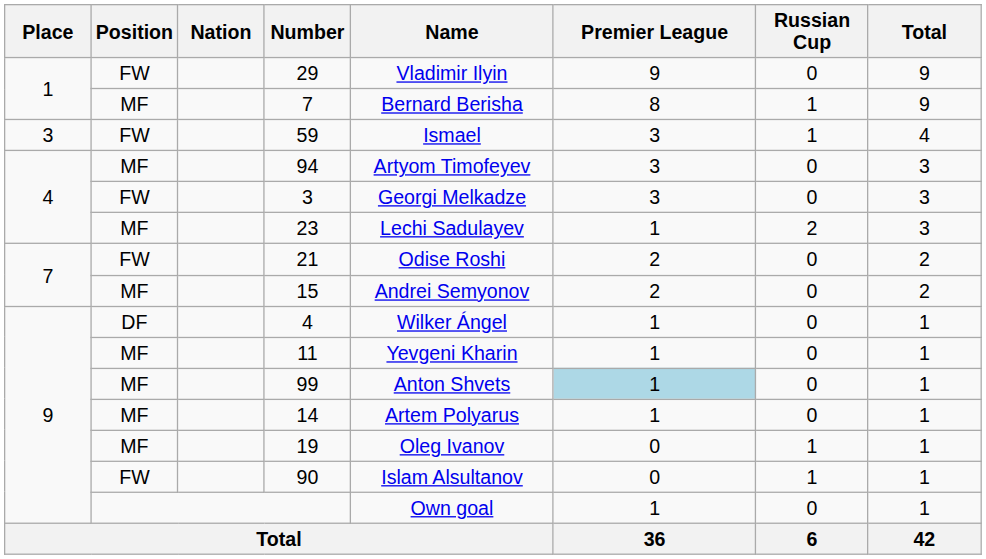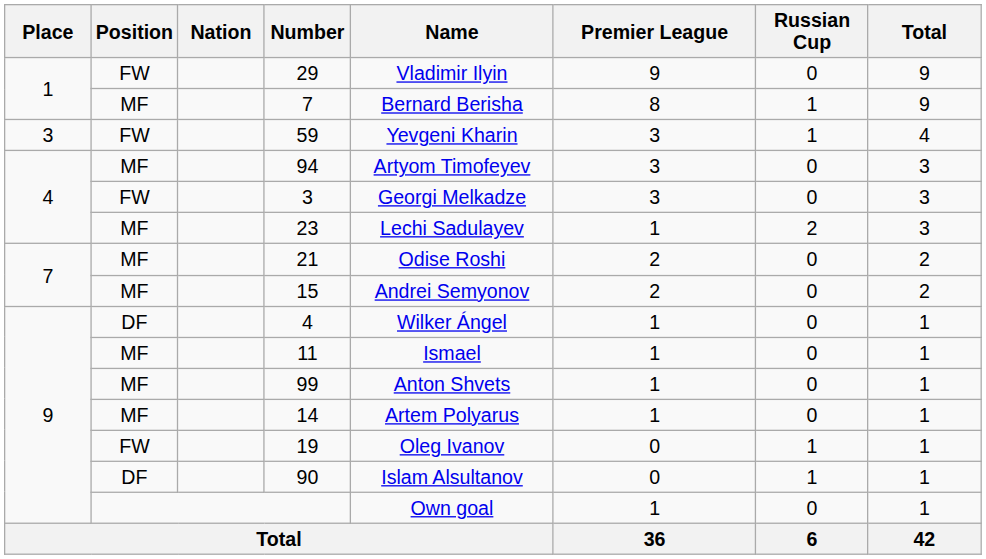59 | Name: Ismael -> Yevgeni Kharin
21 | Position: FW -> MF
11 | Name: Yevgeni Kharin -> Ismael
99 | Premier League: lightblue background -> no background
19 | Position: MF -> FW
90 | Position: FW -> DF
